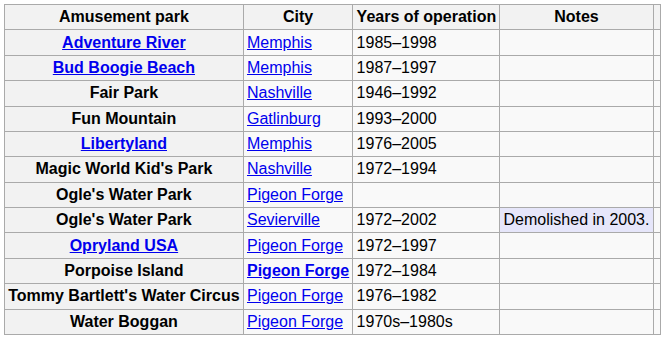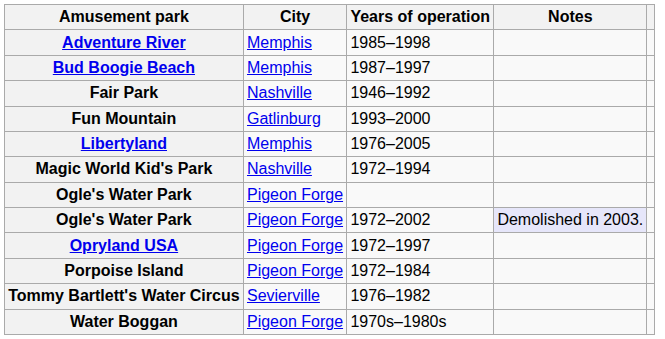Ogle's Water Park / 1972–2002 | City: Sevierville -> Pigeon Forge
Porpoise Island | City: bold -> normal
Tommy Bartlett's Water Circus | City: Pigeon Forge -> Sevierville
